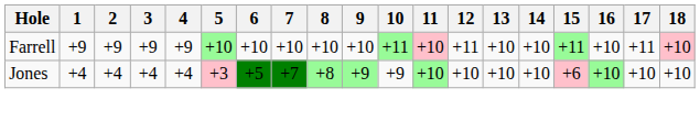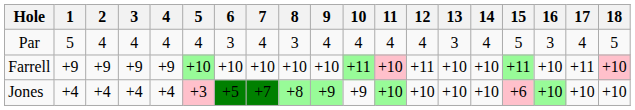+ row: Par | 5 | 4 | 4 | 4 | 4 | 3 | 4 | 3 | 4 | 4 | 4 | 4 | 3 | 4 | 5 | 3 | 4 | 5
